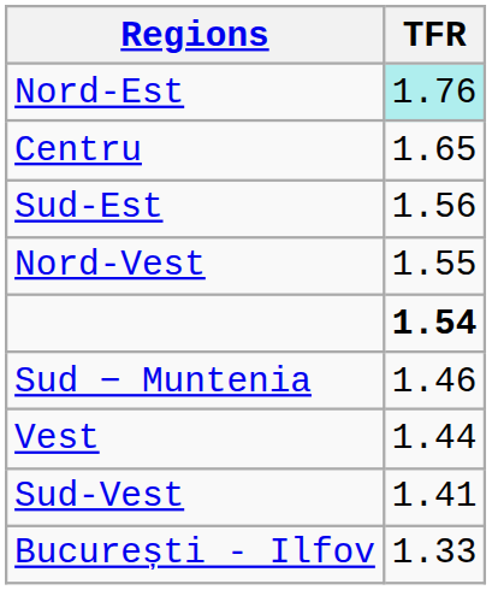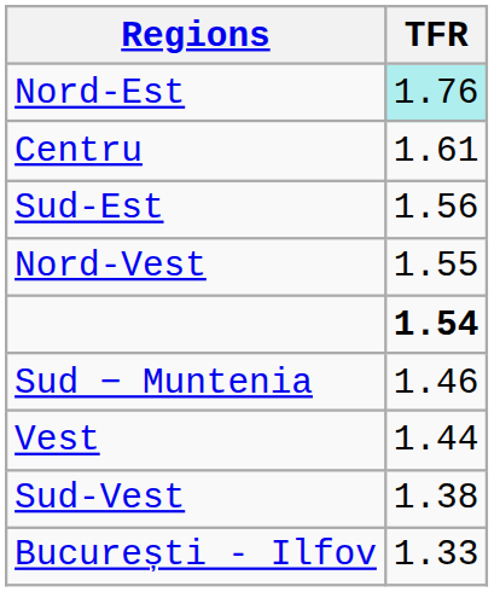Centru | TFR: 1.65 -> 1.61
Sud-Vest | TFR: 1.41 -> 1.38
